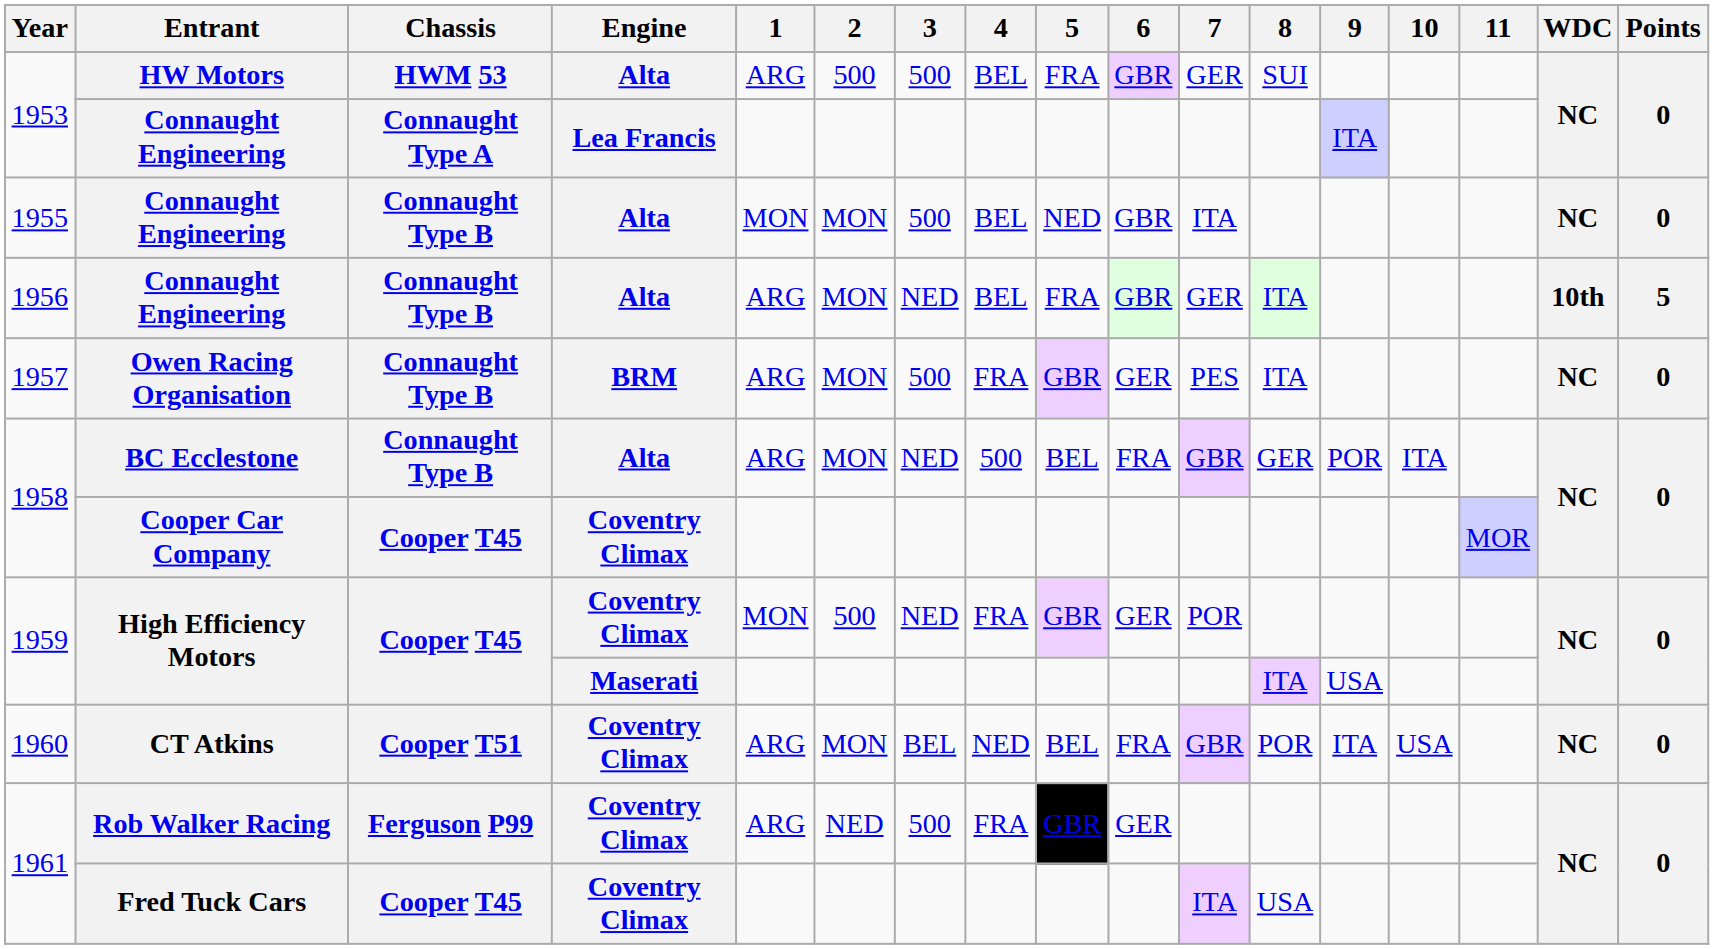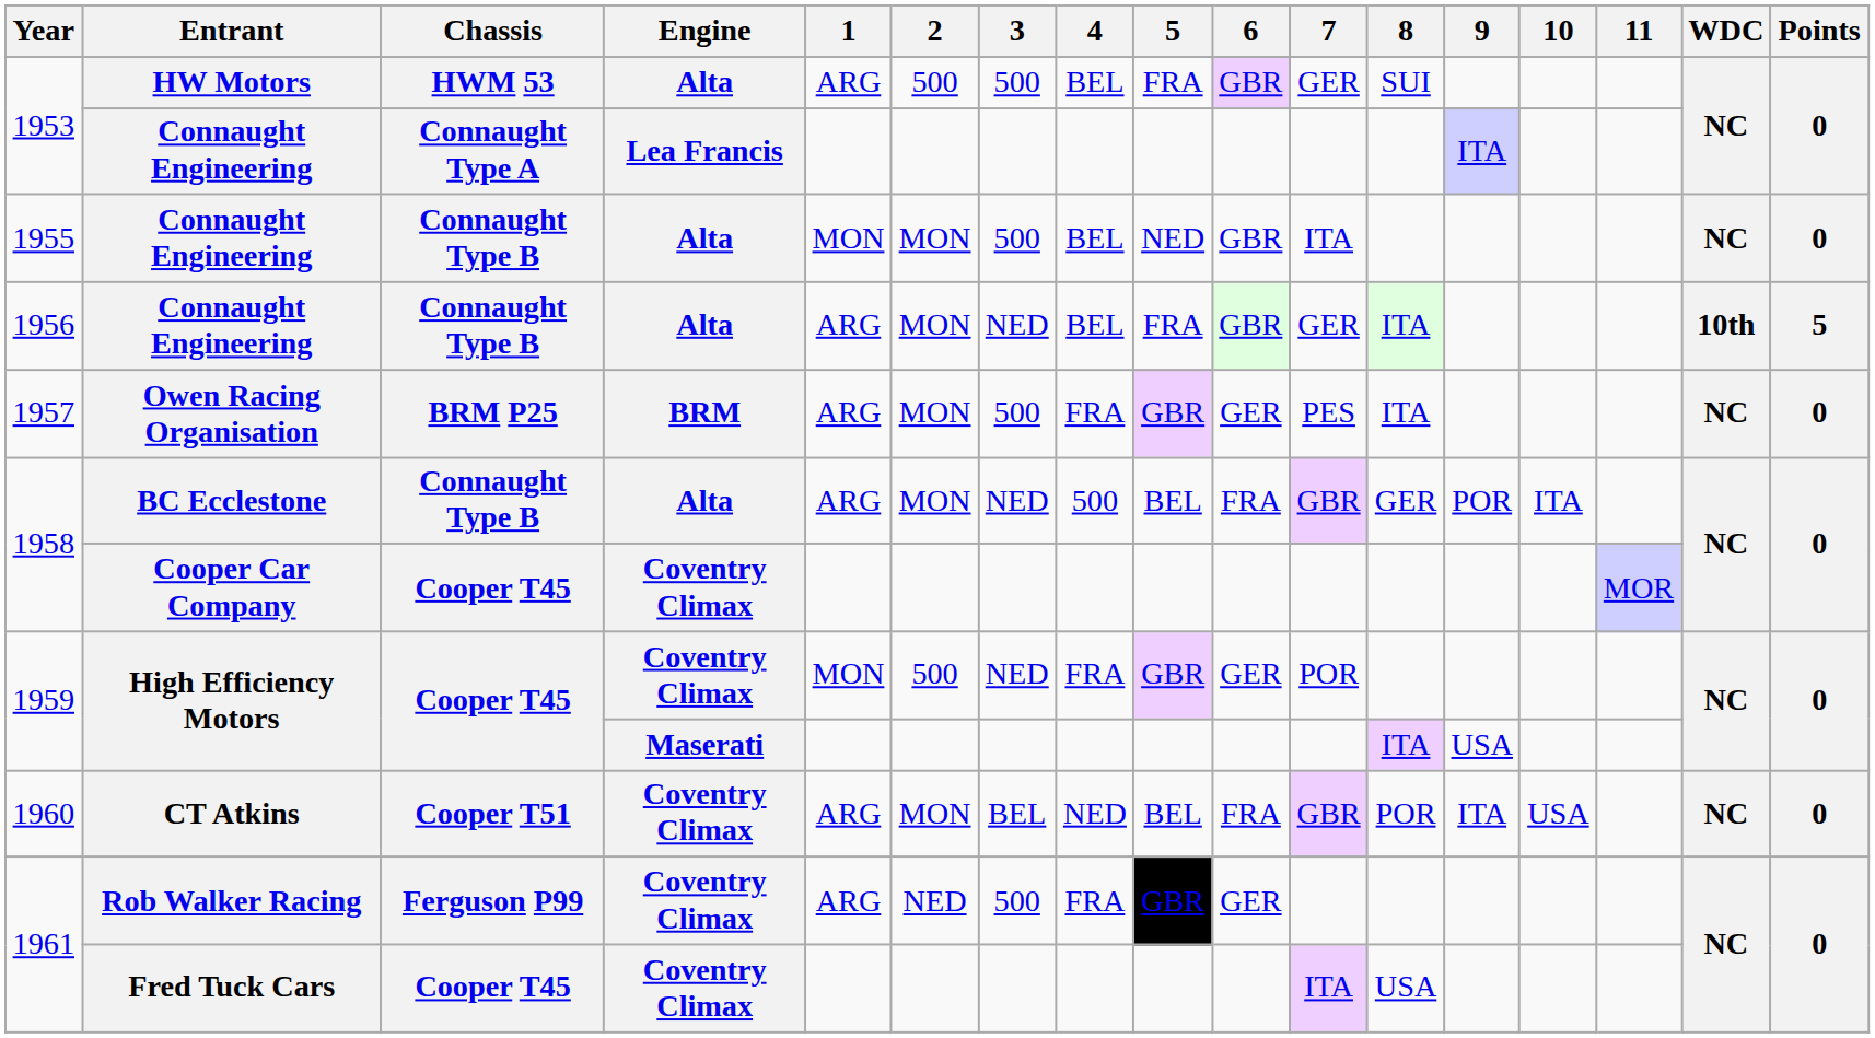Owen Racing Organisation | Chassis: Connaught Type B -> BRM P25
